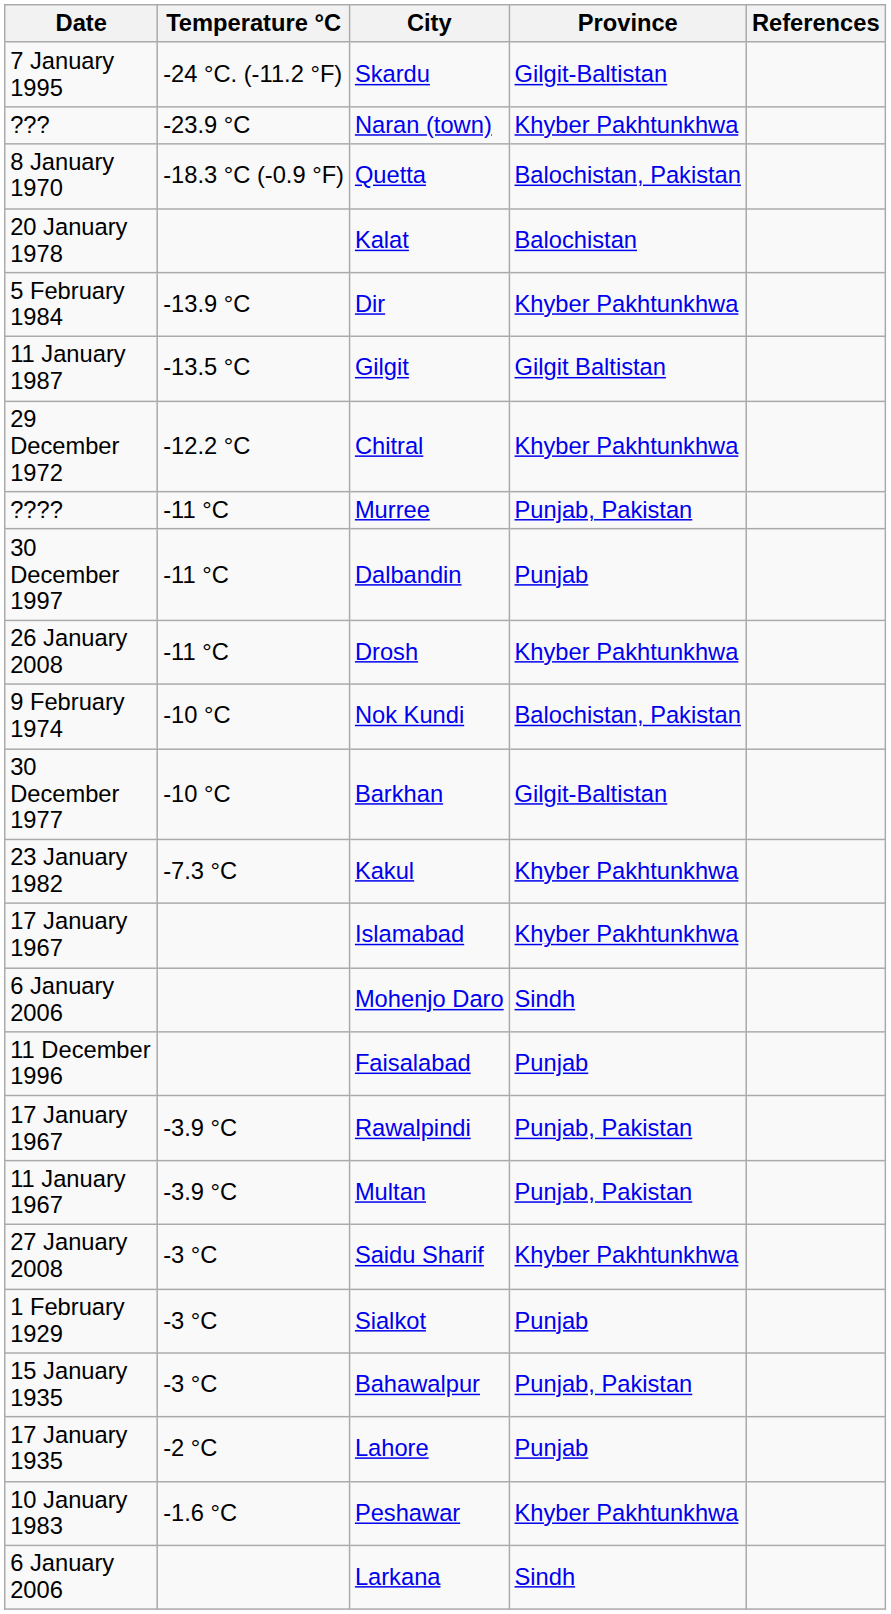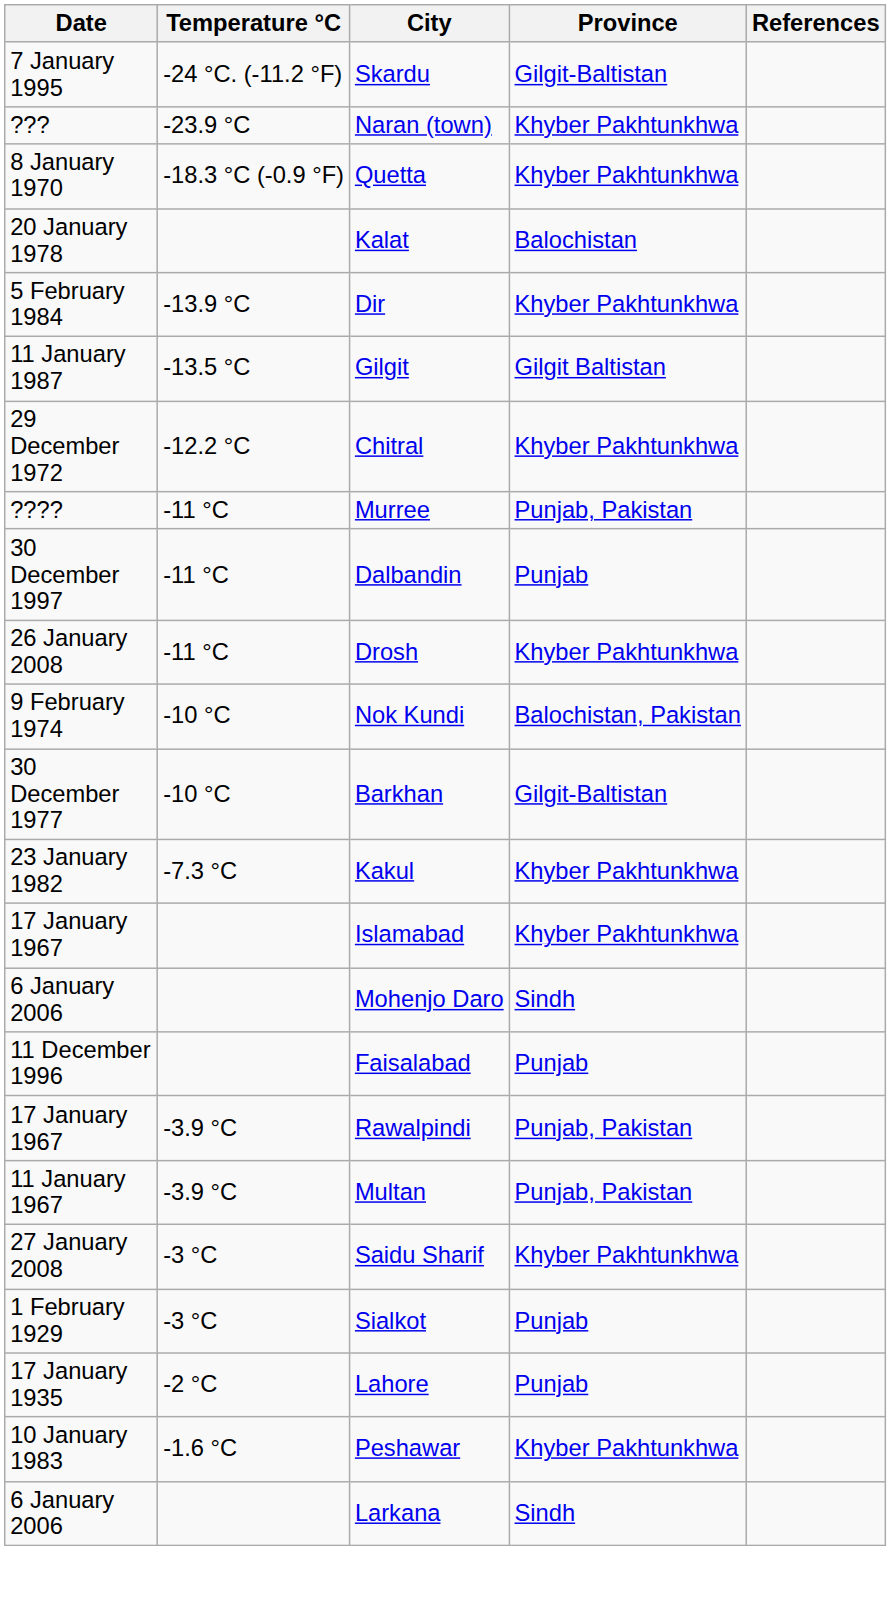Quetta | Province: Balochistan, Pakistan -> Khyber Pakhtunkhwa
- row: 15 January 1935 | -3 °C | Bahawalpur | Punjab, Pakistan
